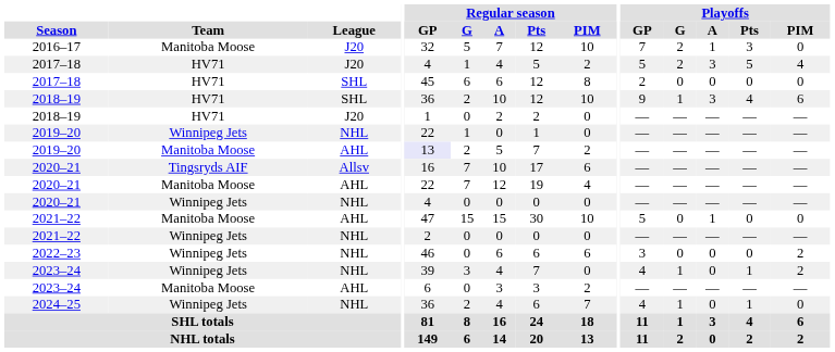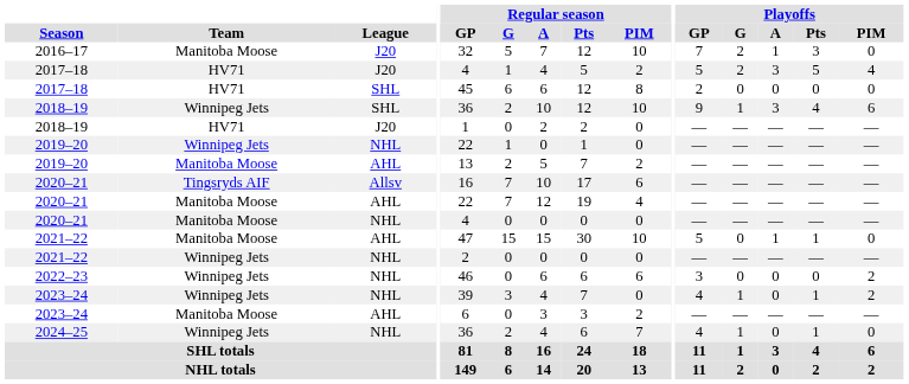2018–19 / SHL | Team: HV71 -> Winnipeg Jets
2019–20 / AHL | Regular season / GP: lavender background -> no background
2020–21 / NHL | Team: Winnipeg Jets -> Manitoba Moose
2021–22 / AHL | Playoffs / Pts: 0 -> 1
